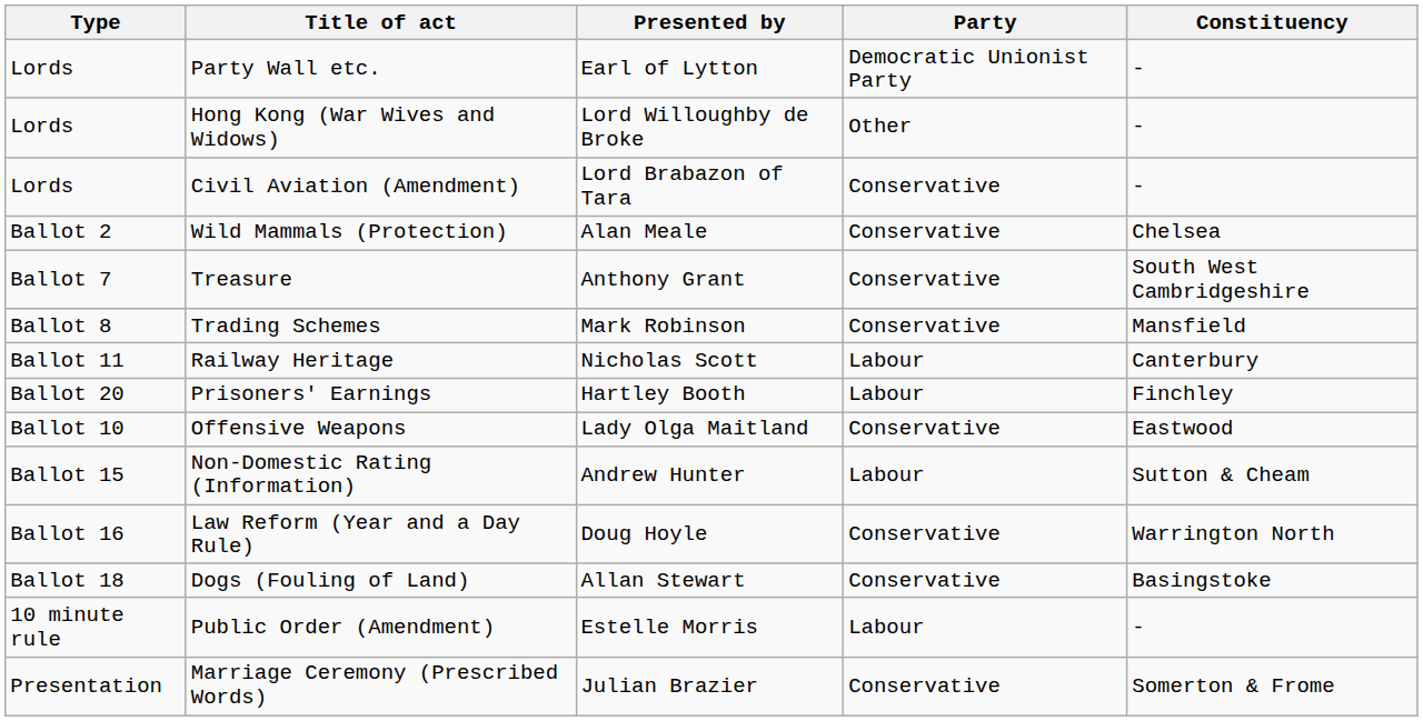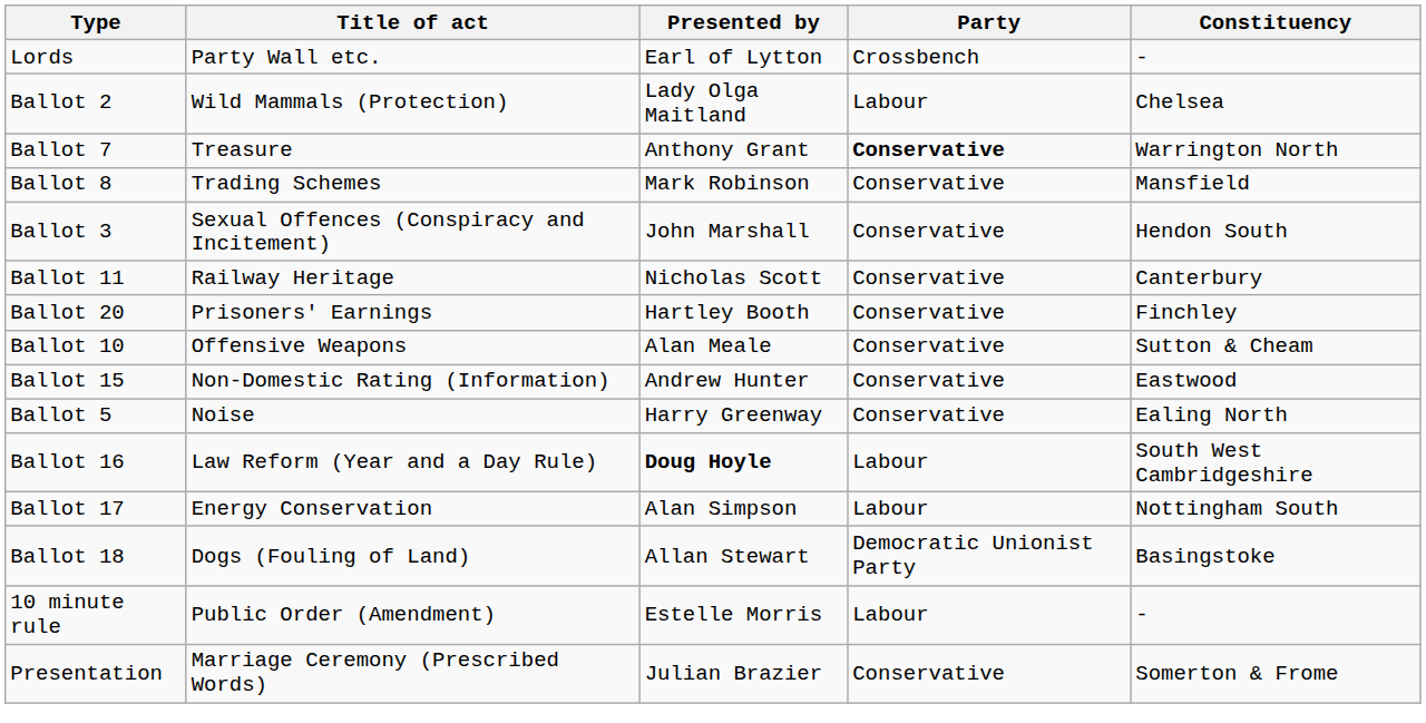Party Wall etc. | Party: Democratic Unionist Party -> Crossbench
- row: Lords | Hong Kong (War Wives and Widows) | Lord Willoughby de Broke | Other | -
- row: Lords | Civil Aviation (Amendment) | Lord Brabazon of Tara | Conservative | -
Wild Mammals (Protection) | Presented by: Alan Meale -> Lady Olga Maitland
Wild Mammals (Protection) | Party: Conservative -> Labour
Treasure | Party: normal -> bold
Treasure | Constituency: South West Cambridgeshire -> Warrington North
+ row: Ballot 3 | Sexual Offences (Conspiracy and Incitement) | John Marshall | Conservative | Hendon South
Railway Heritage | Party: Labour -> Conservative
Prisoners' Earnings | Party: Labour -> Conservative
Offensive Weapons | Presented by: Lady Olga Maitland -> Alan Meale
Offensive Weapons | Constituency: Eastwood -> Sutton & Cheam
Non-Domestic Rating (Information) | Party: Labour -> Conservative
Non-Domestic Rating (Information) | Constituency: Sutton & Cheam -> Eastwood
+ row: Ballot 5 | Noise | Harry Greenway | Conservative | Ealing North
Law Reform (Year and a Day Rule) | Presented by: normal -> bold
Law Reform (Year and a Day Rule) | Party: Conservative -> Labour
Law Reform (Year and a Day Rule) | Constituency: Warrington North -> South West Cambridgeshire
+ row: Ballot 17 | Energy Conservation | Alan Simpson | Labour | Nottingham South
Dogs (Fouling of Land) | Party: Conservative -> Democratic Unionist Party
